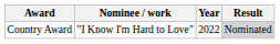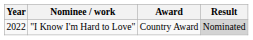columns swapped: Year <-> Award
